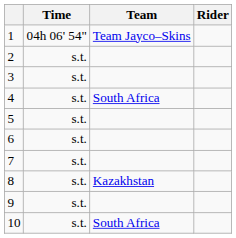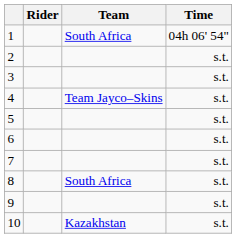columns swapped: Rider <-> Time
1 | Team: Team Jayco–Skins -> South Africa
4 | Team: South Africa -> Team Jayco–Skins
8 | Team: Kazakhstan -> South Africa
10 | Team: South Africa -> Kazakhstan
